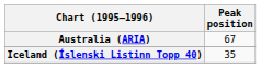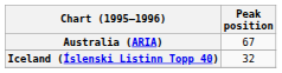Iceland (Íslenski Listinn Topp 40) | Peak position: 35 -> 32
